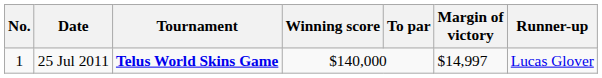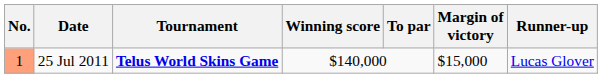25 Jul 2011 | No.: no background -> lightsalmon background
25 Jul 2011 | Margin of victory: $14,997 -> $15,000
